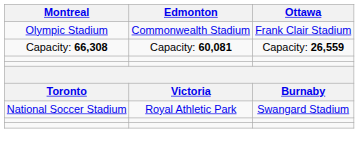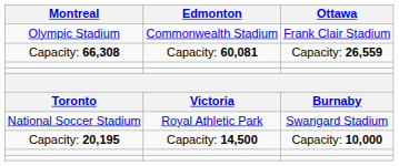+ row: Capacity: 20,195 | Capacity: 14,500 | Capacity: 10,000
